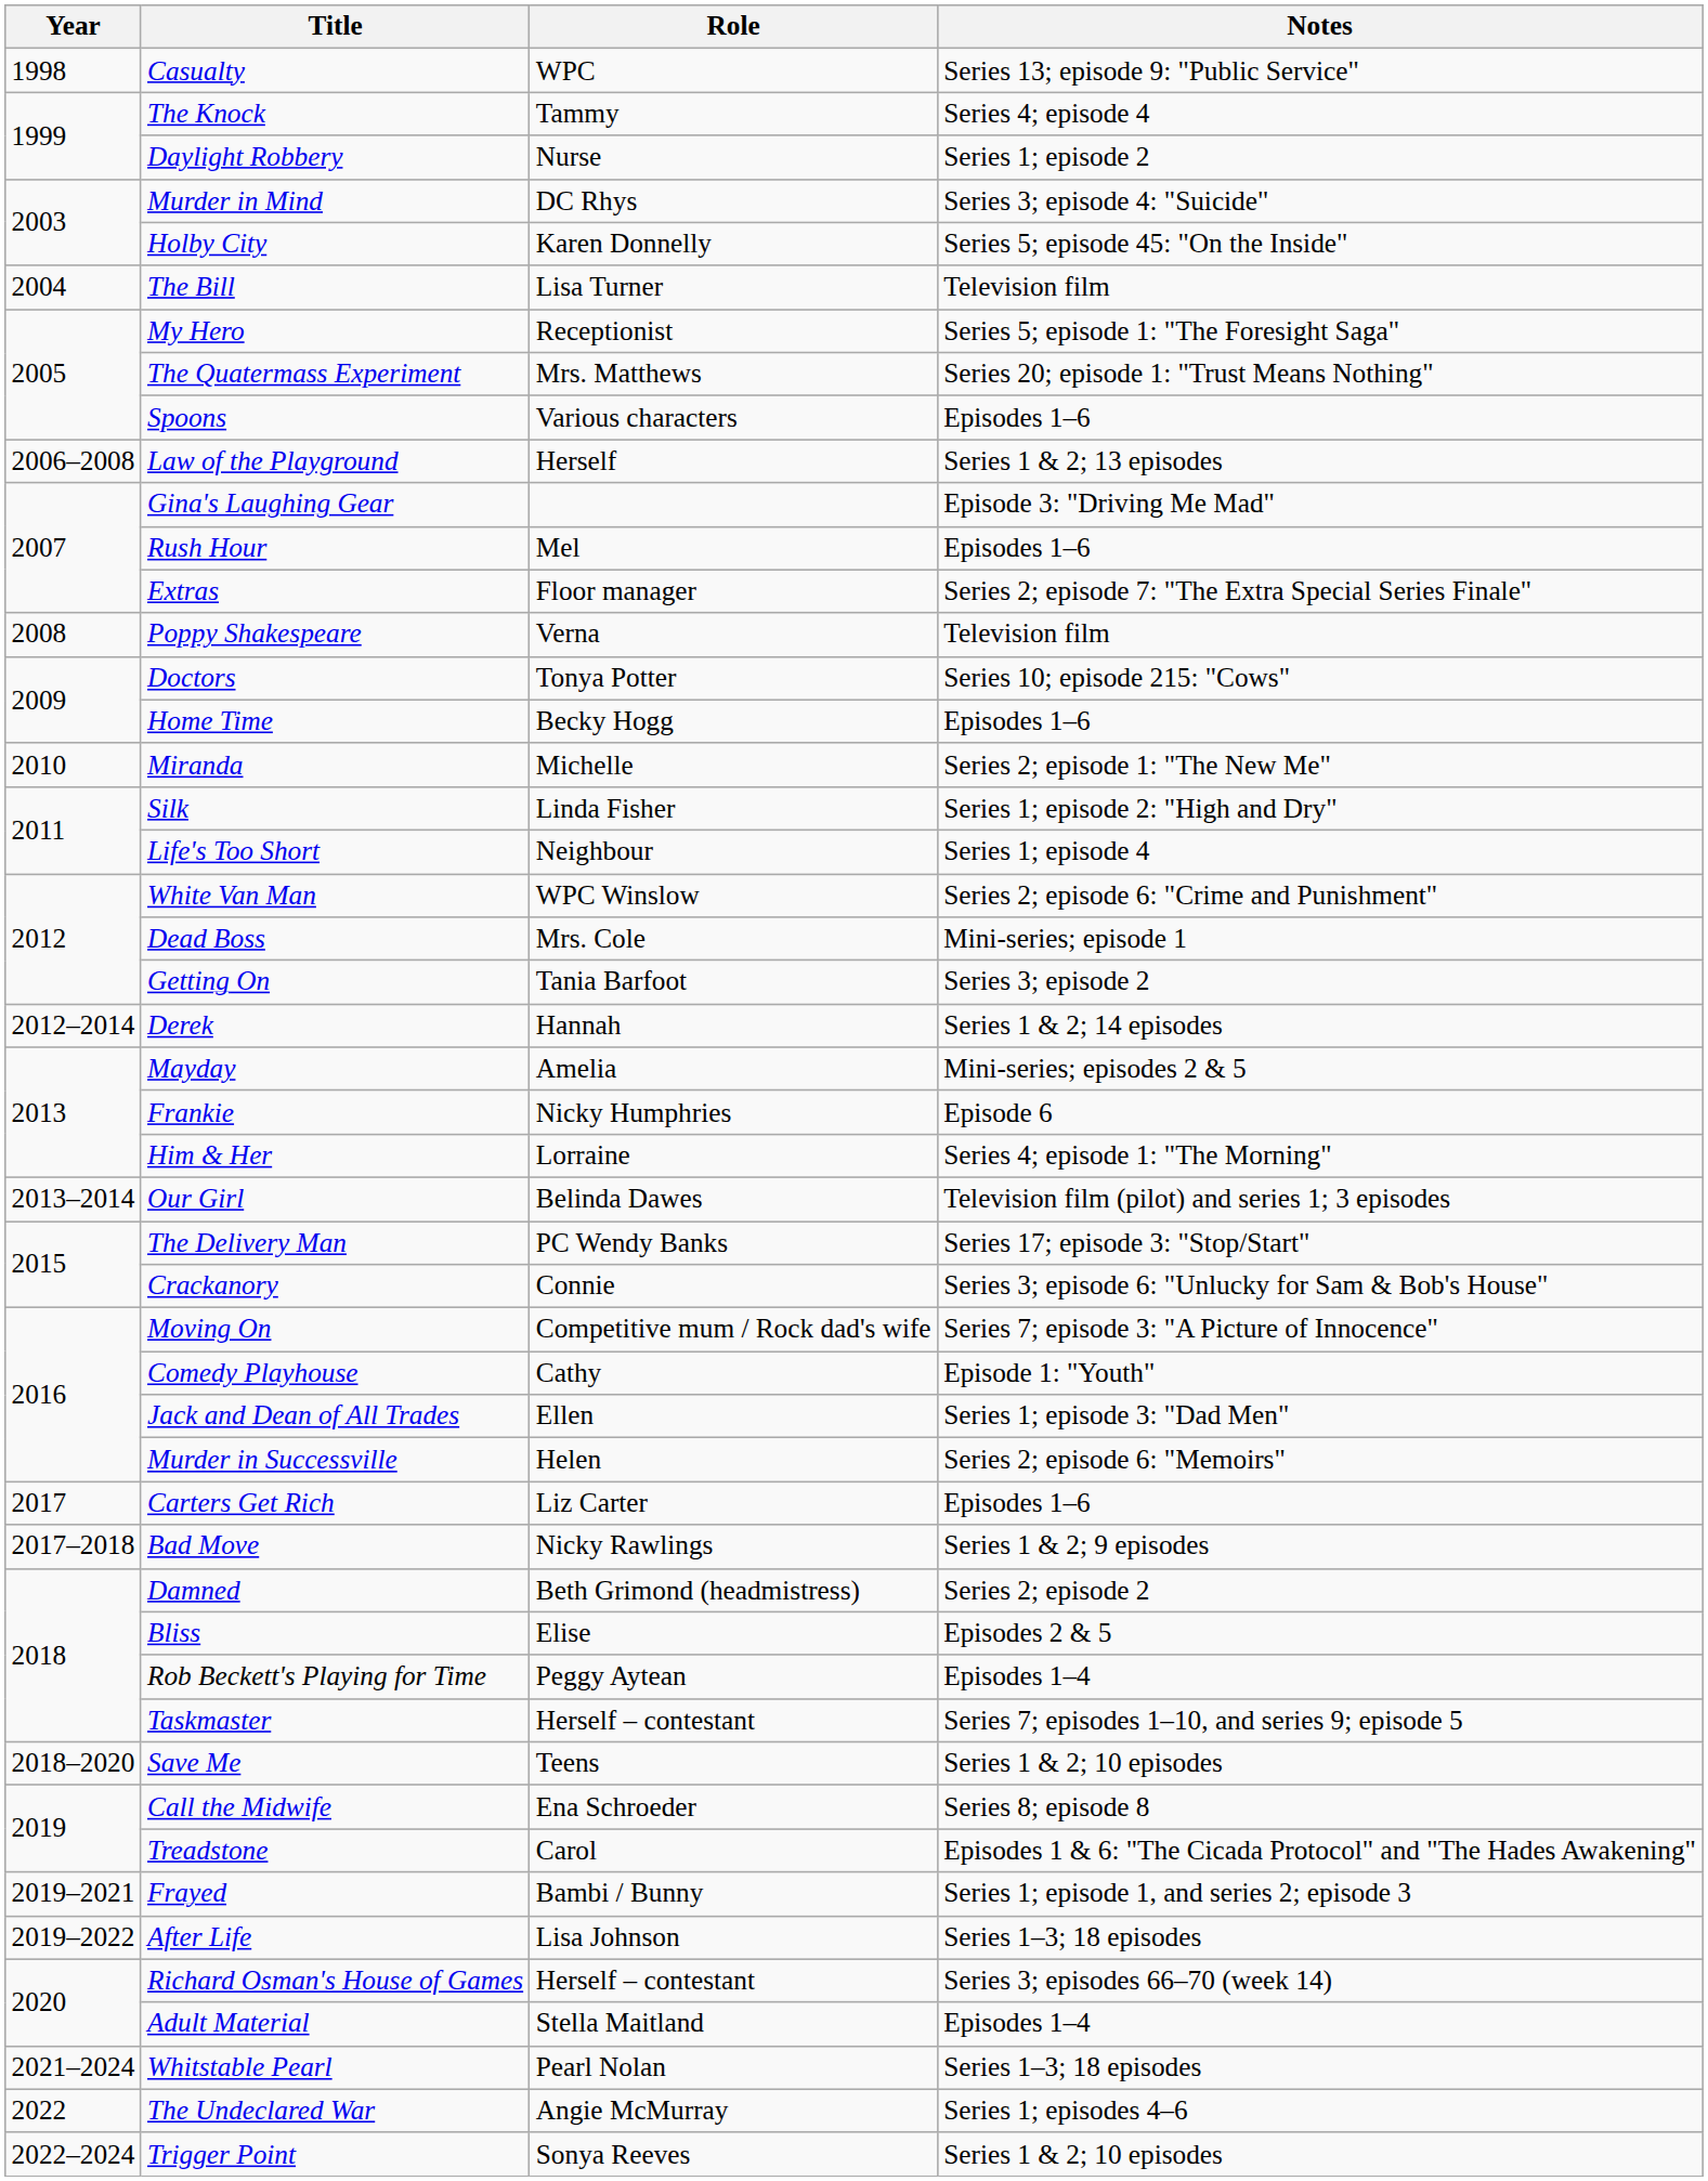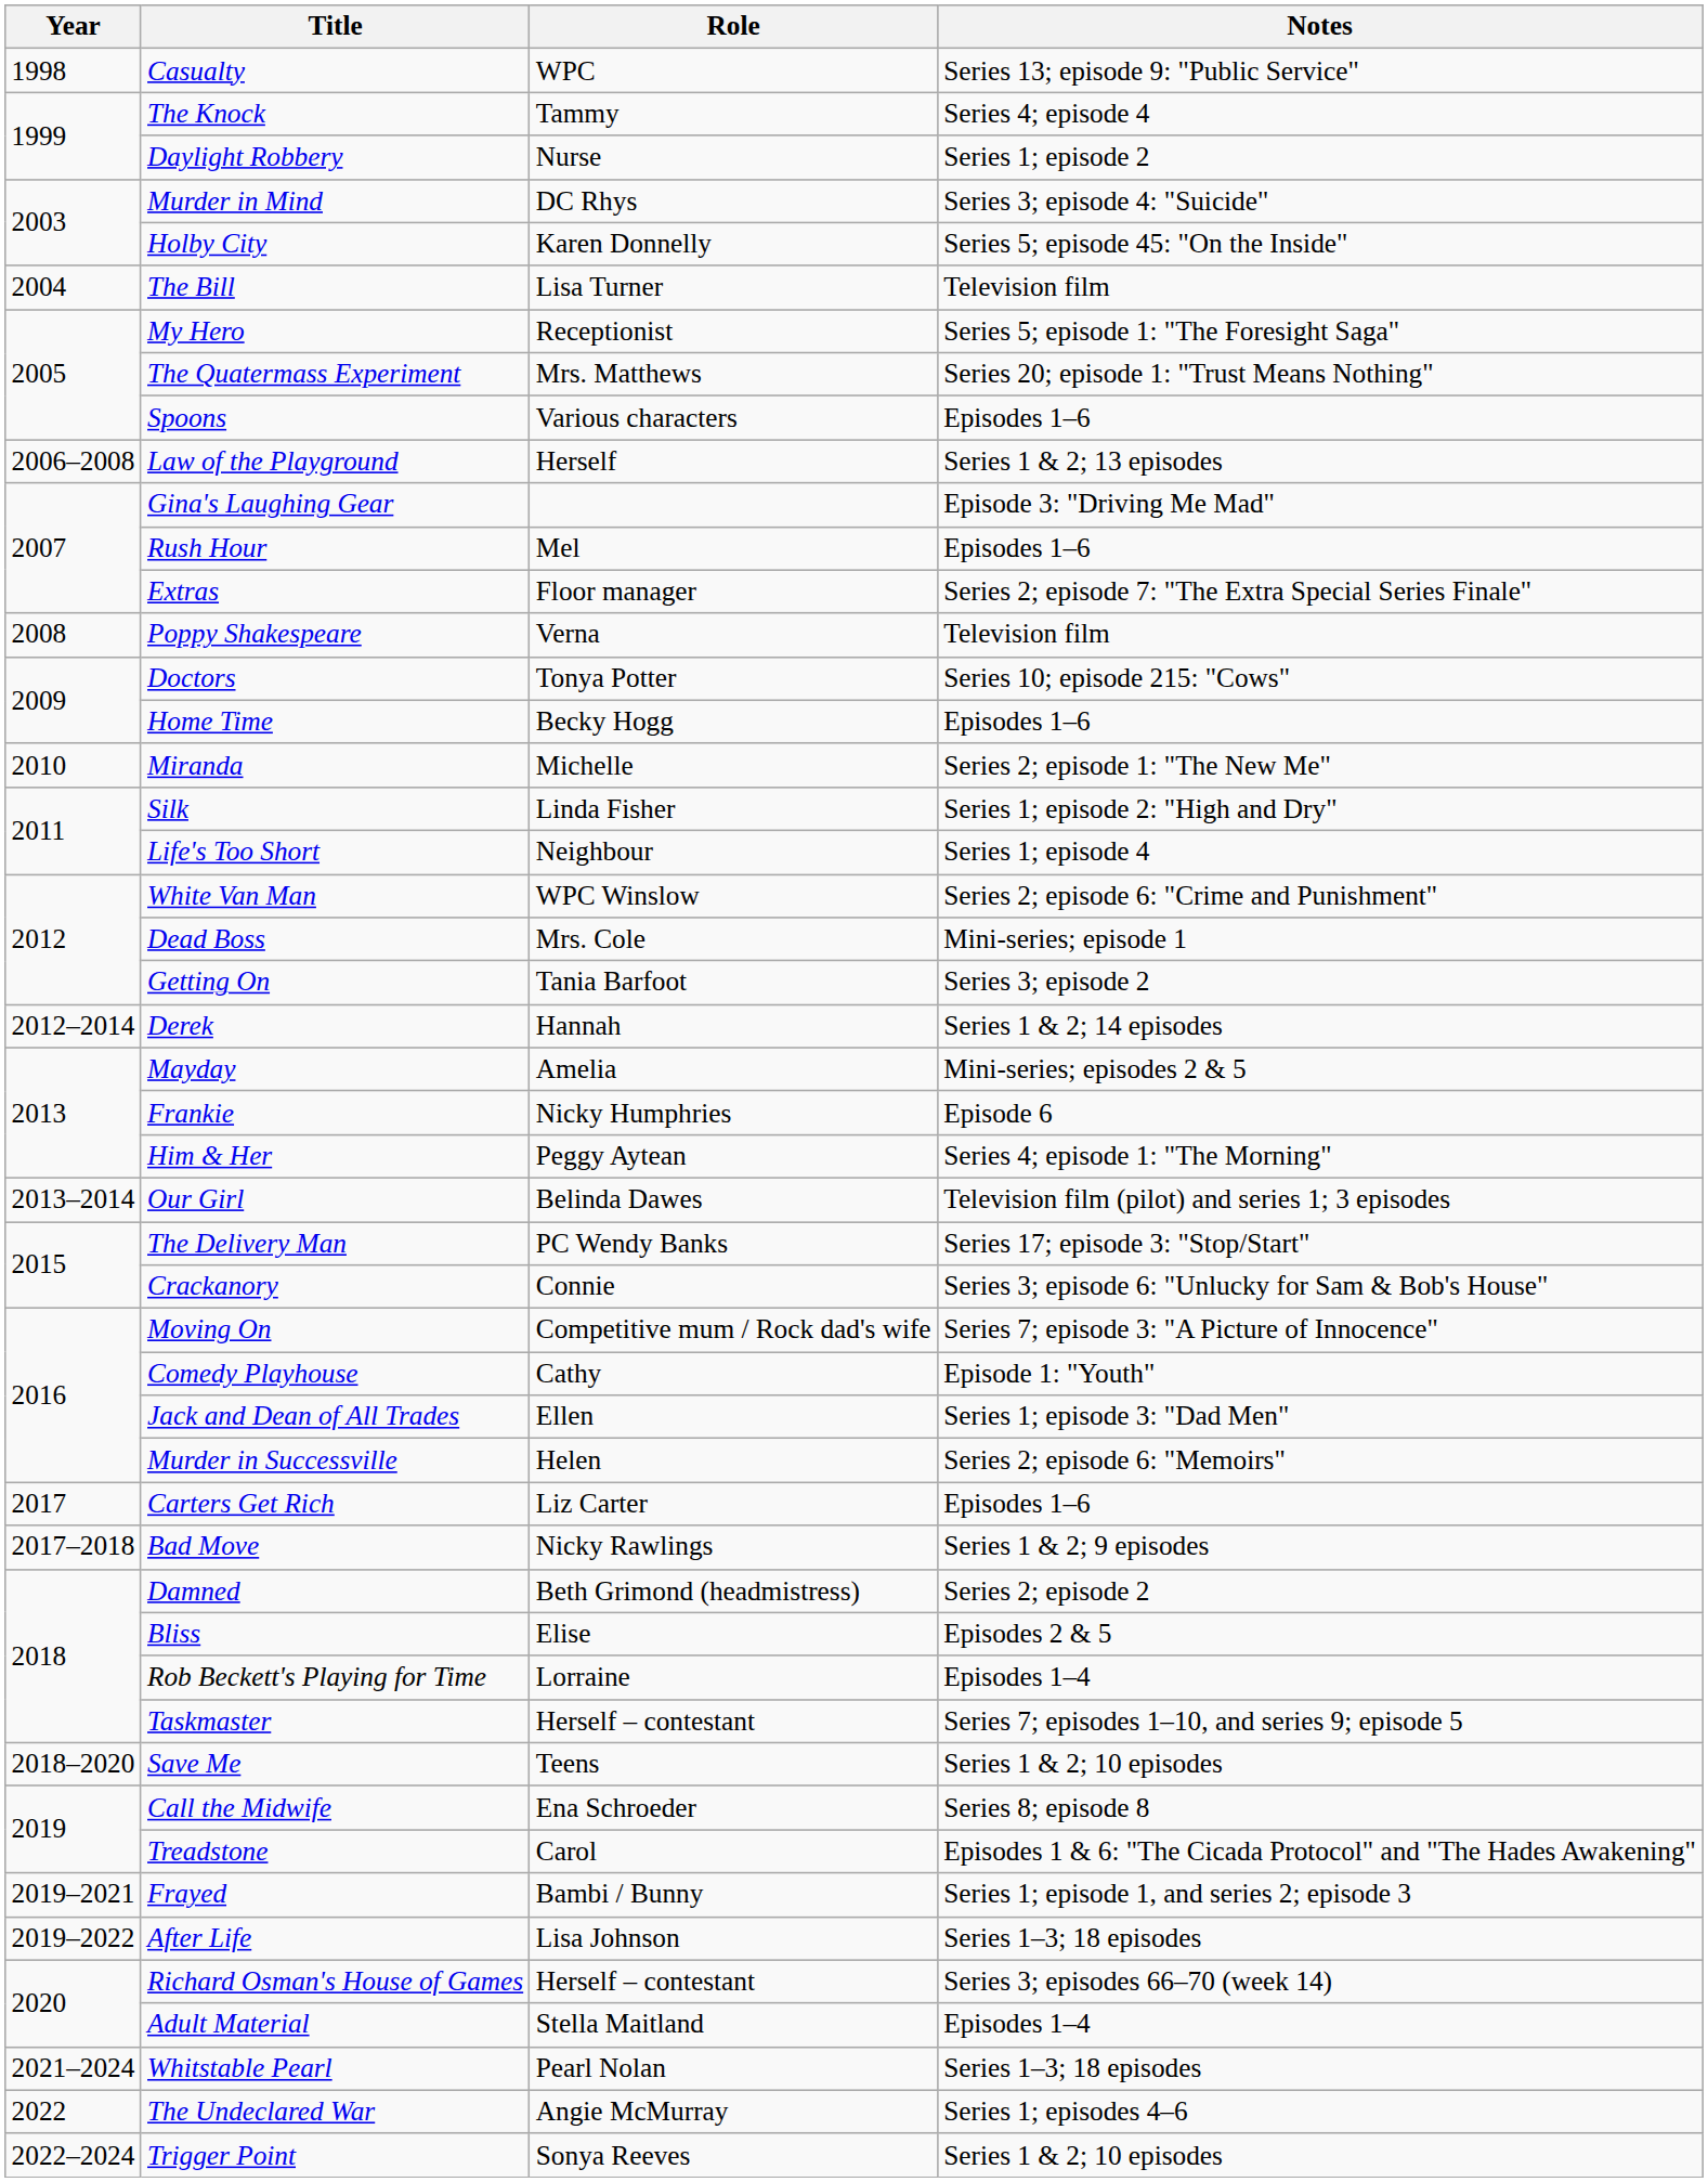Him & Her | Role: Lorraine -> Peggy Aytean
Rob Beckett's Playing for Time | Role: Peggy Aytean -> Lorraine
